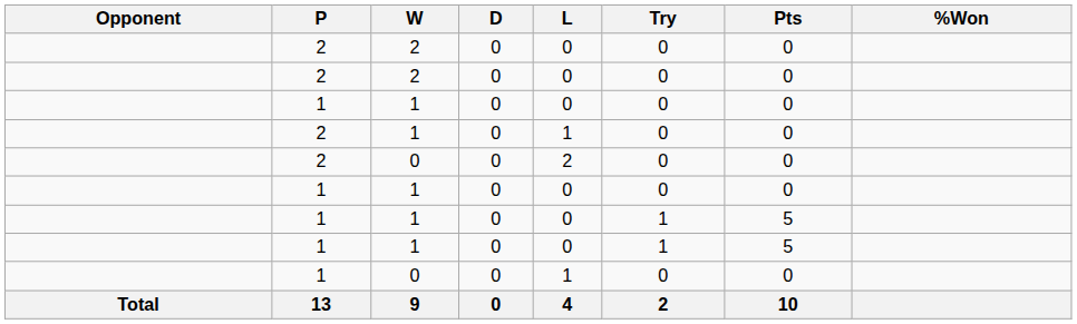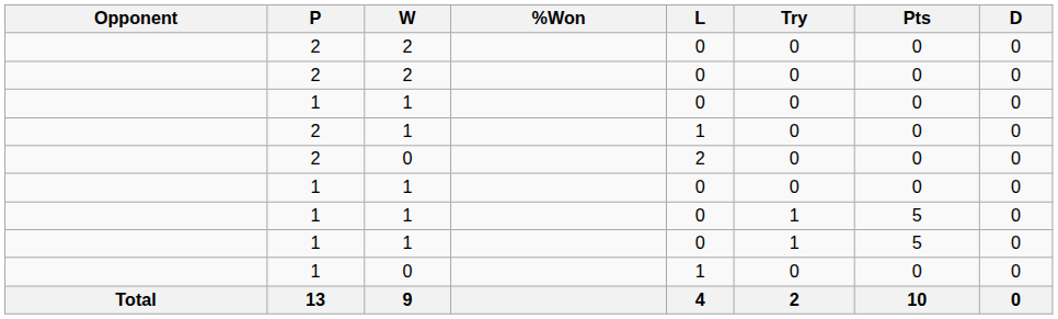columns swapped: D <-> %Won
